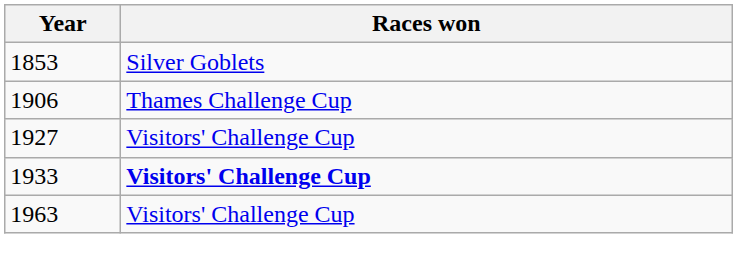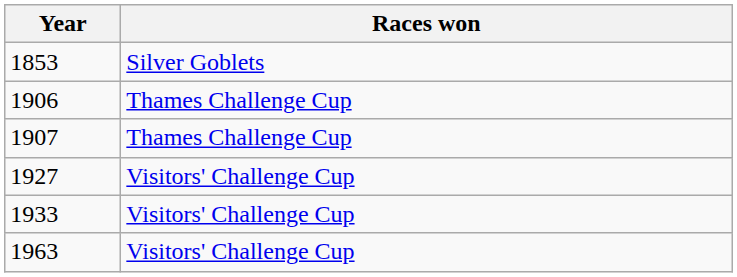+ row: 1907 | Thames Challenge Cup
1933 | Races won: bold -> normal
